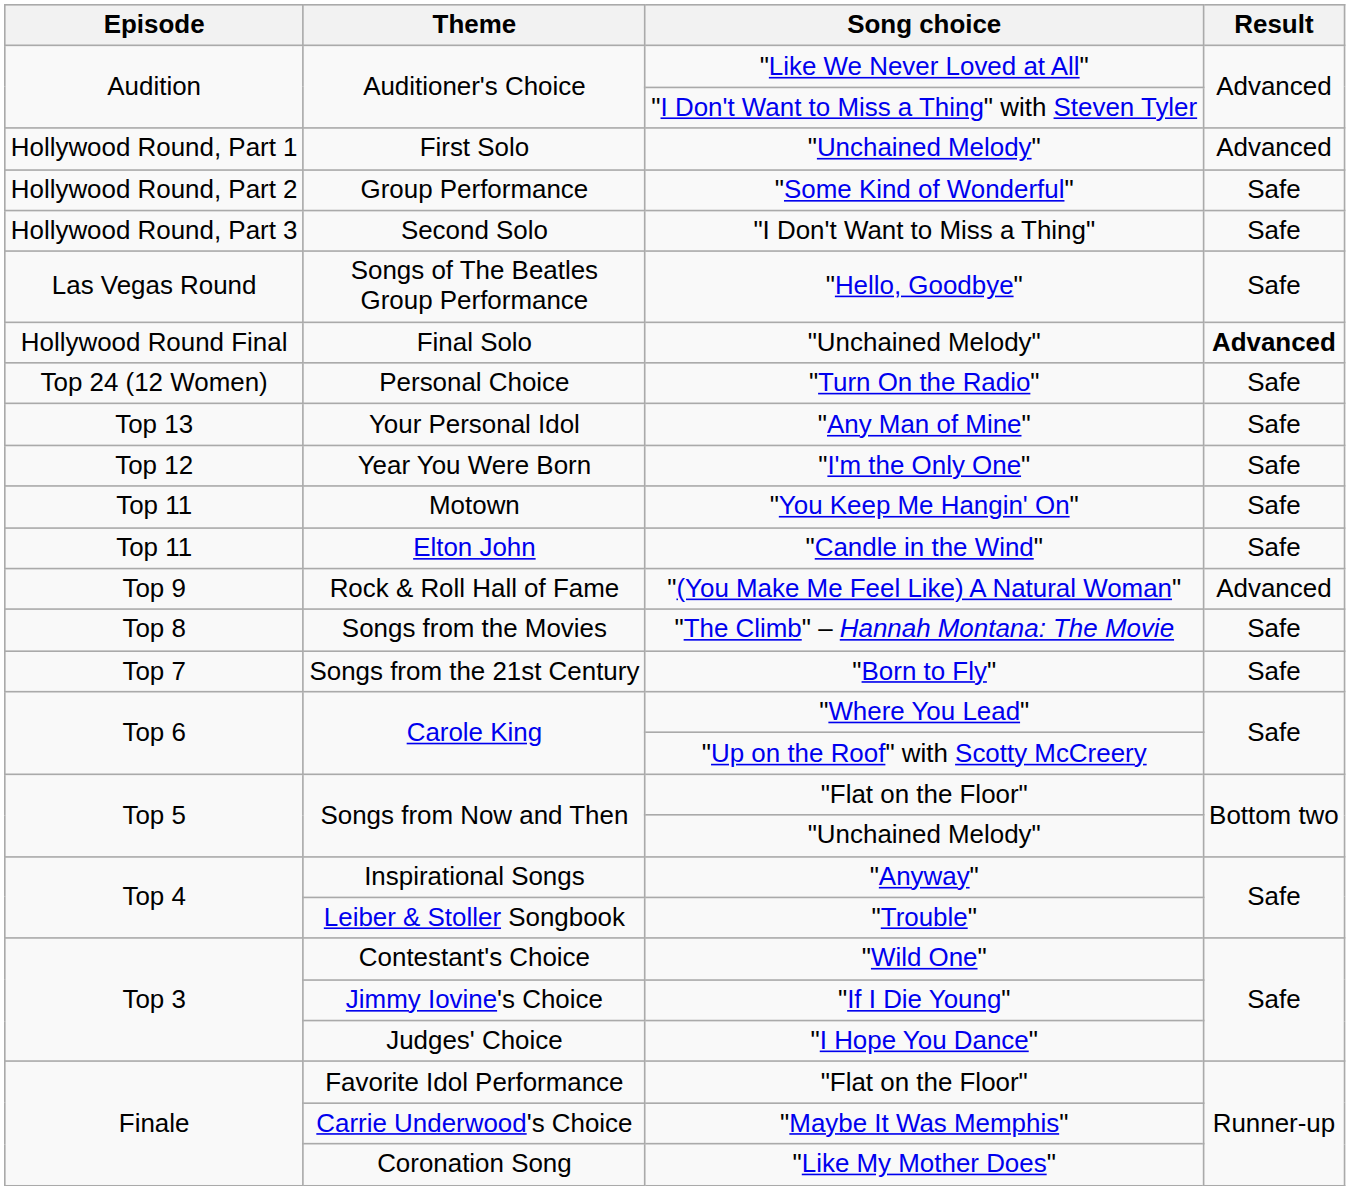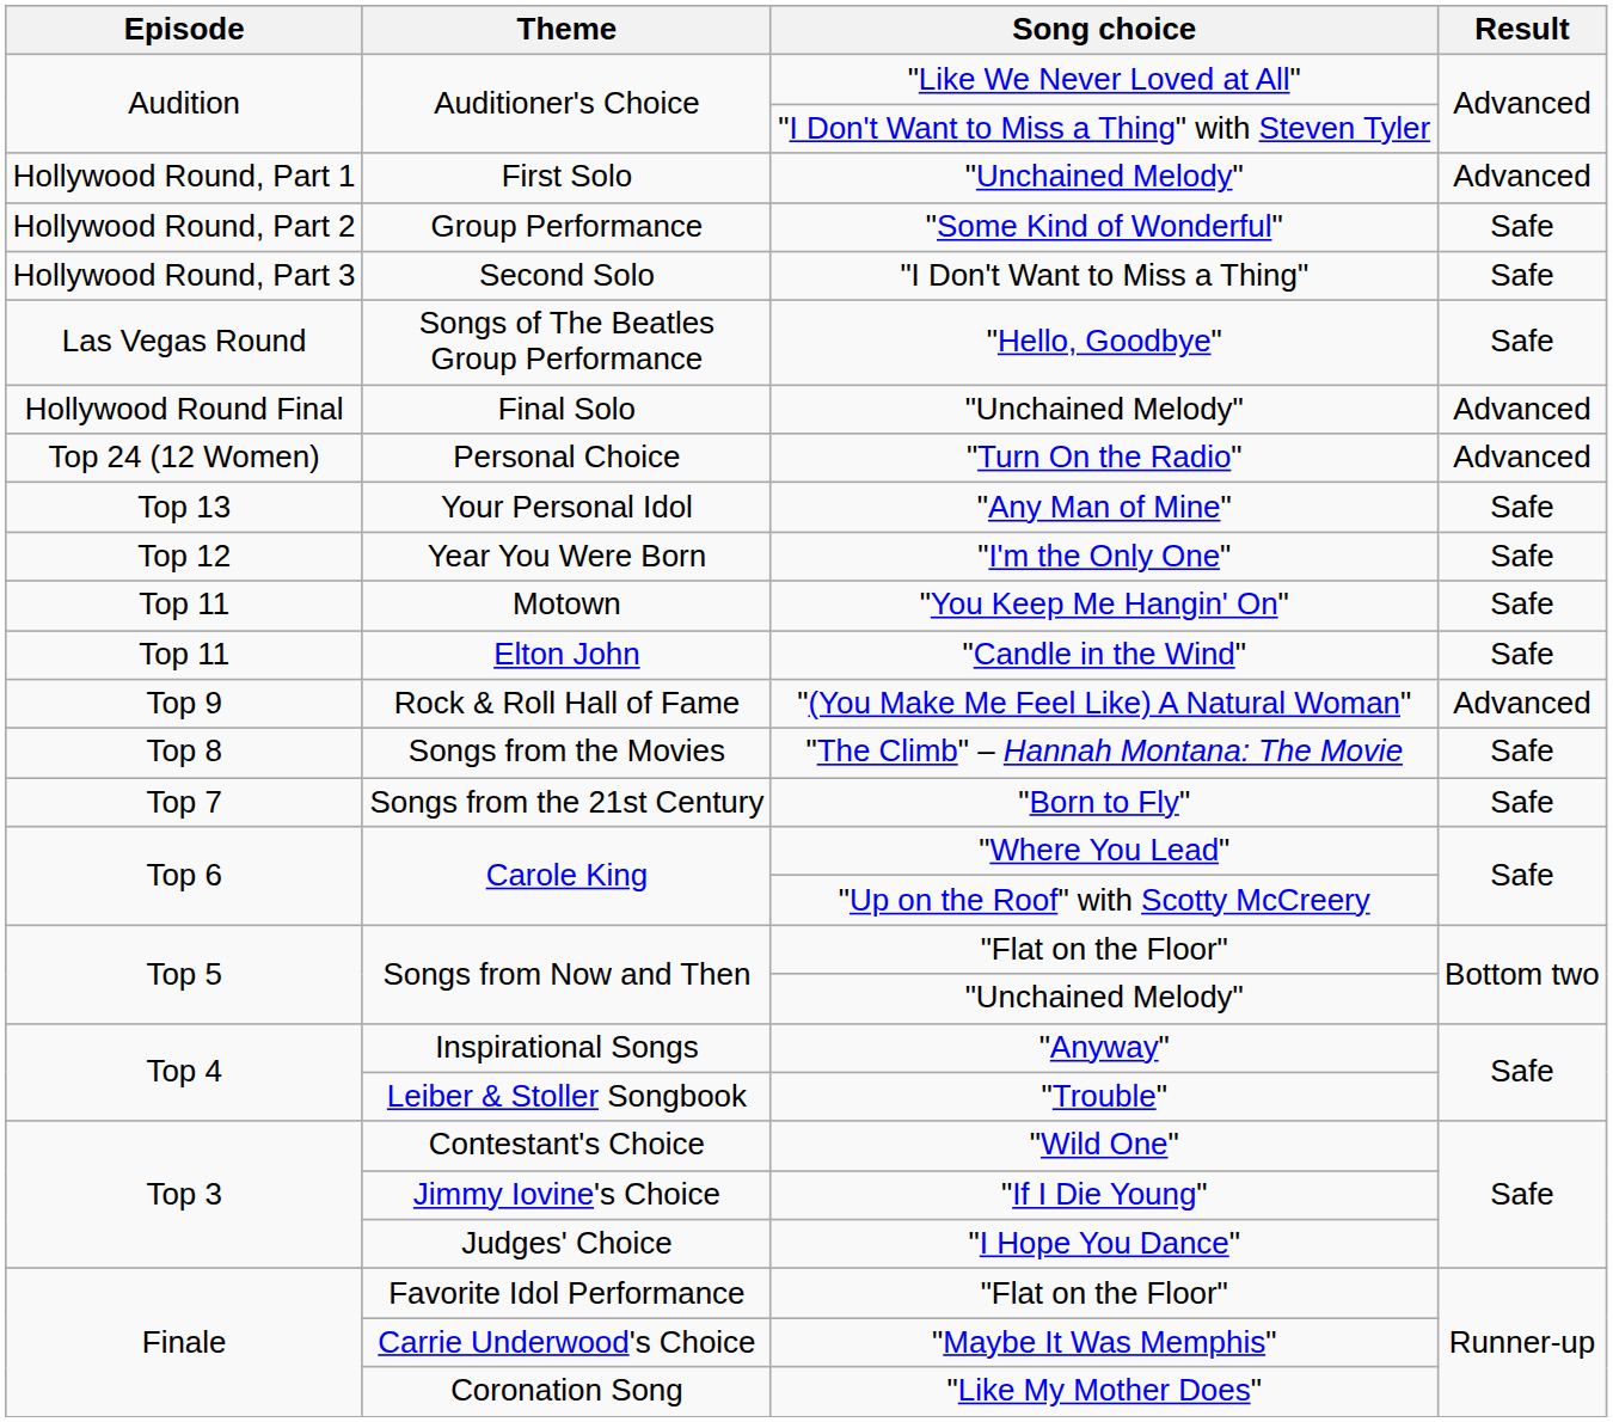Final Solo | Result: bold -> normal
Personal Choice | Result: Safe -> Advanced
